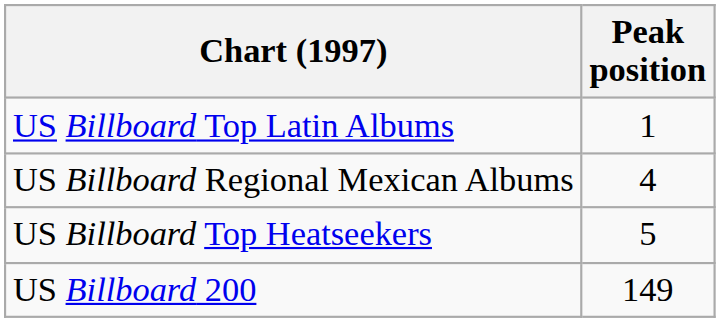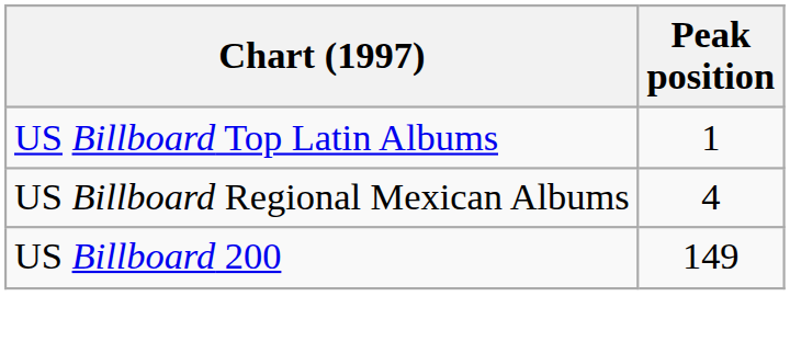- row: US Billboard Top Heatseekers | 5
